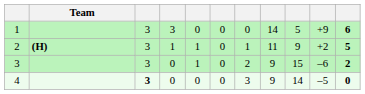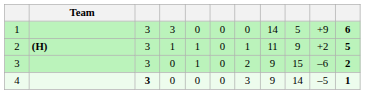4 | column 11: 0 -> 1
